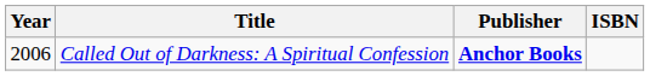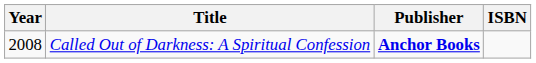Called Out of Darkness: A Spiritual Confession | Year: 2006 -> 2008
